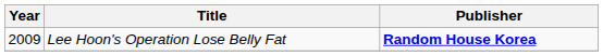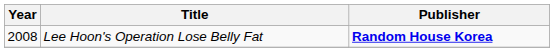Lee Hoon's Operation Lose Belly Fat | Year: 2009 -> 2008
